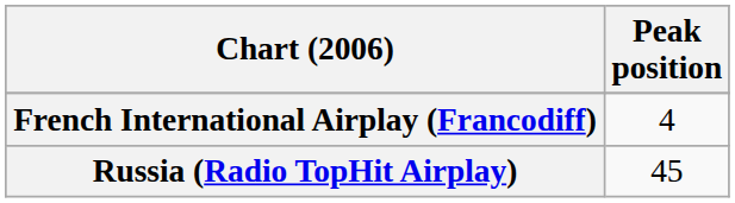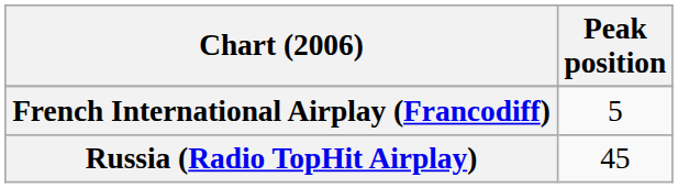French International Airplay (Francodiff) | Peak position: 4 -> 5
